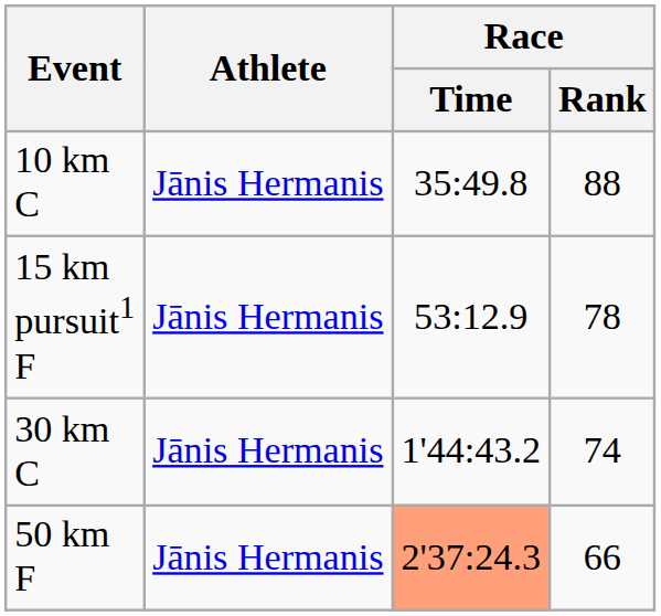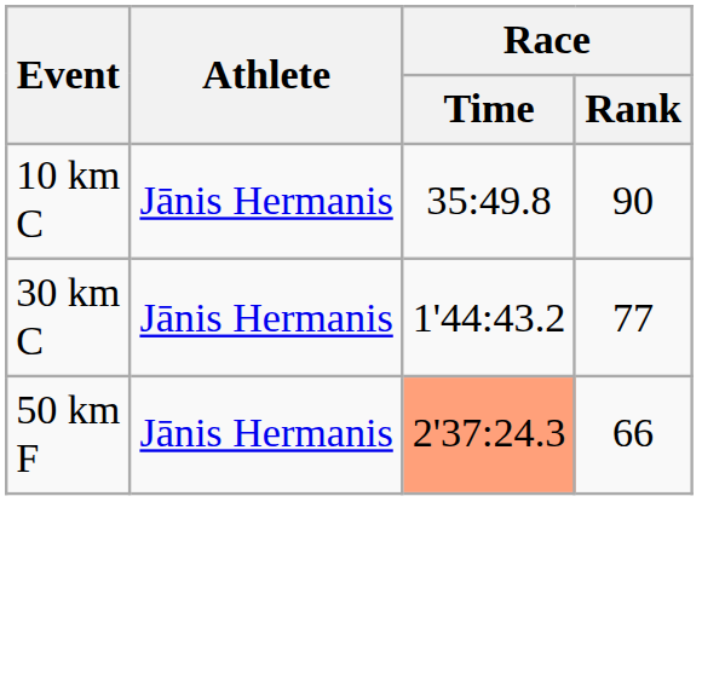10 km C | Race / Rank: 88 -> 90
- row: 15 km pursuit1 F | Jānis Hermanis | 53:12.9 | 78
30 km C | Race / Rank: 74 -> 77
